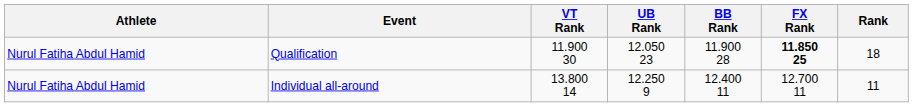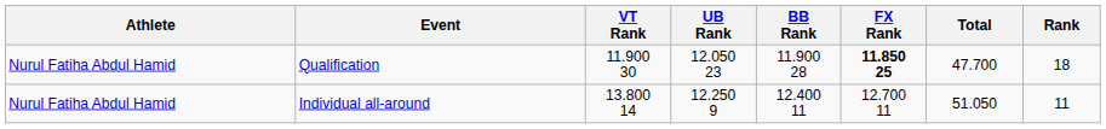+ column: Total | 47.700 | 51.050
